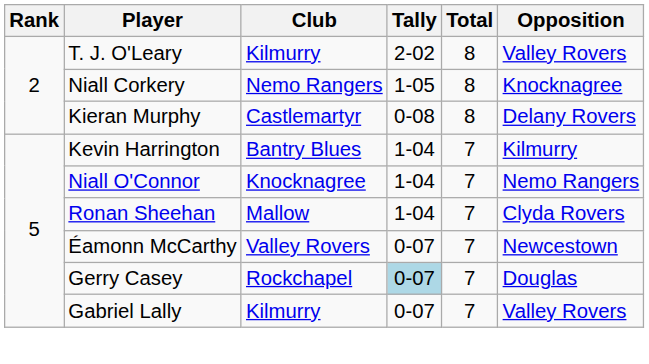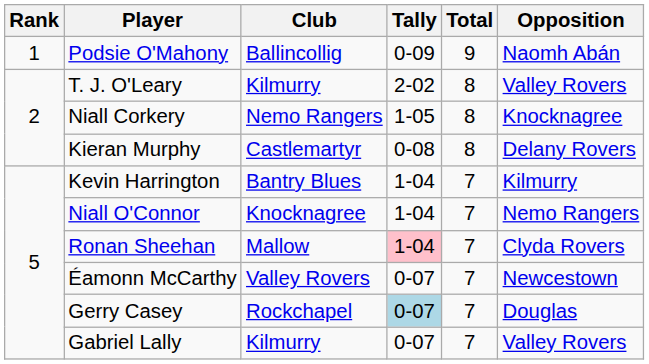+ row: 1 | Podsie O'Mahony | Ballincollig | 0-09 | 9 | Naomh Abán
Ronan Sheehan | Tally: no background -> pink background
